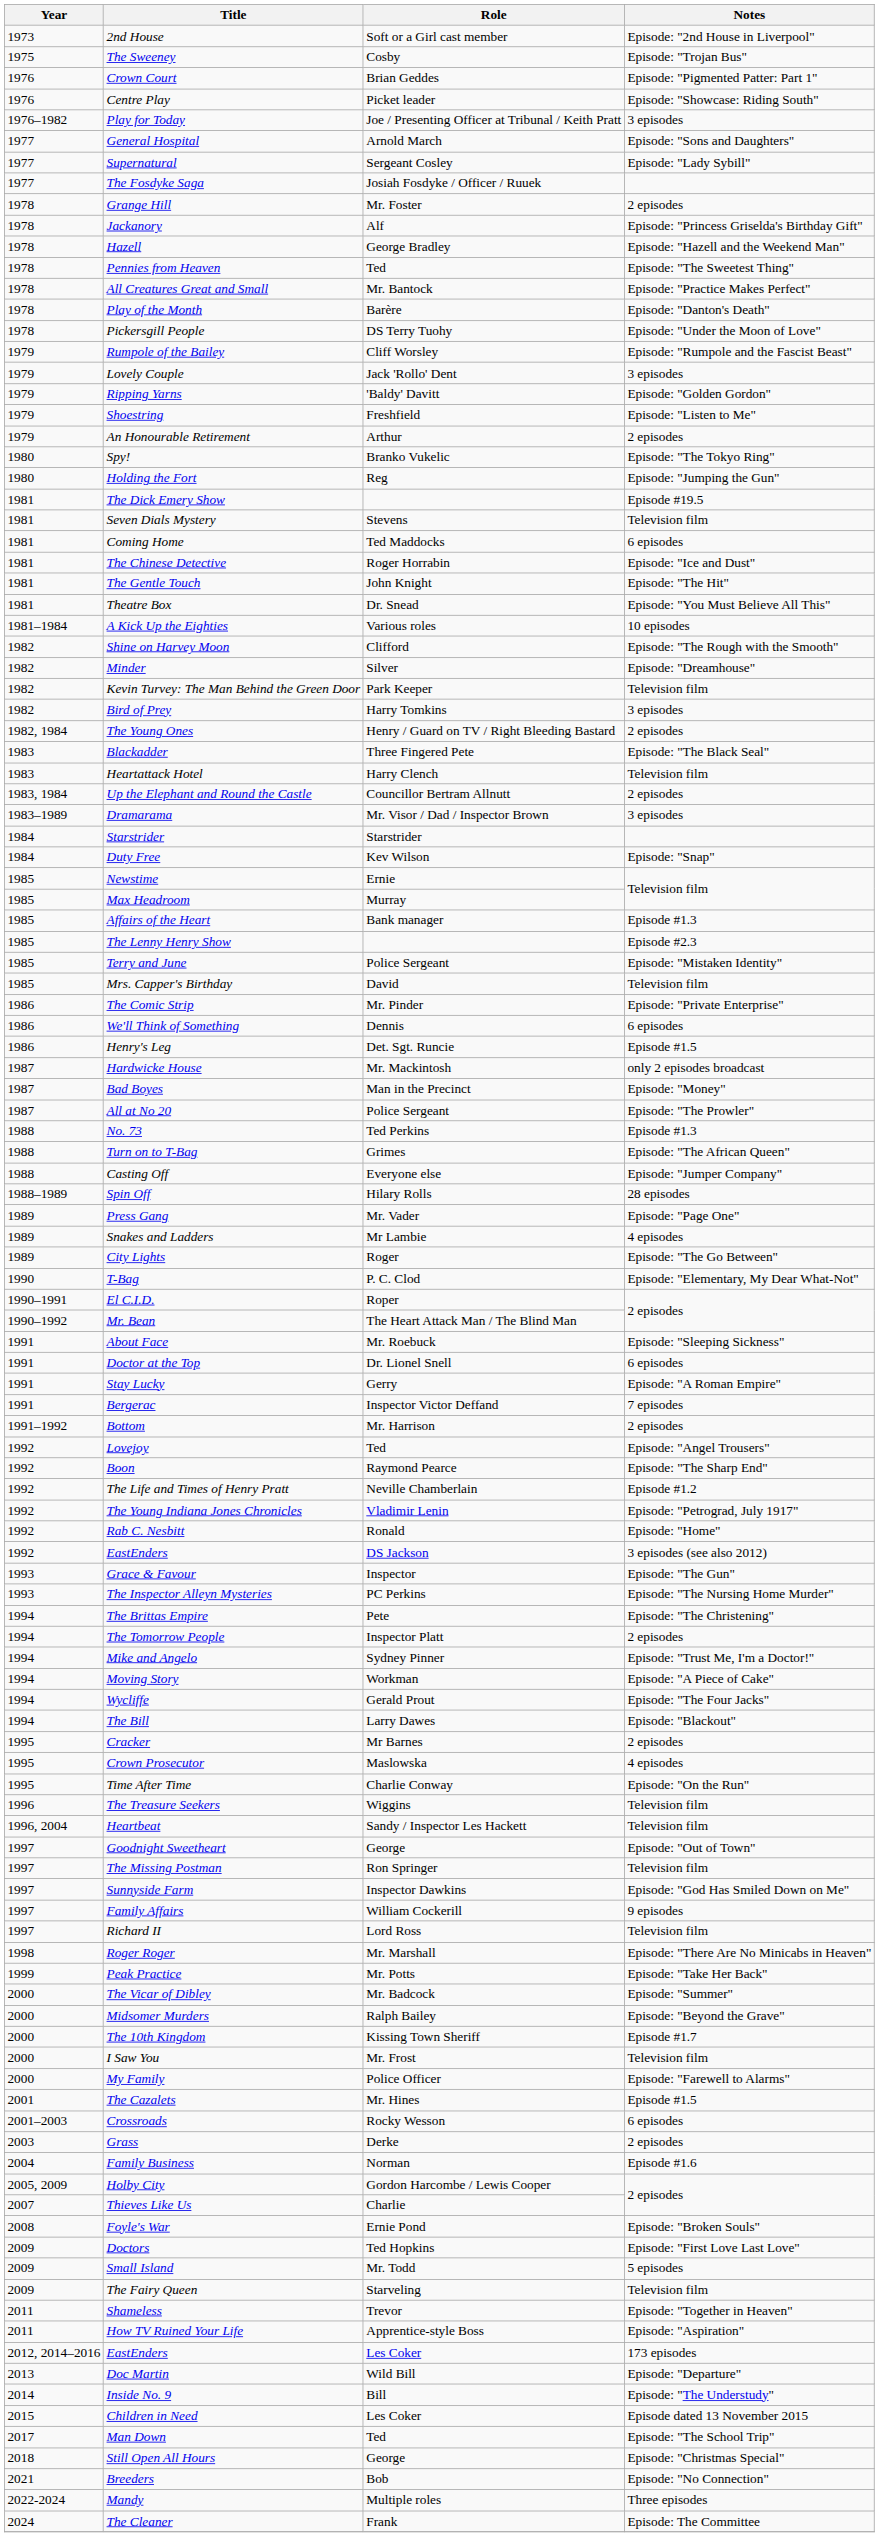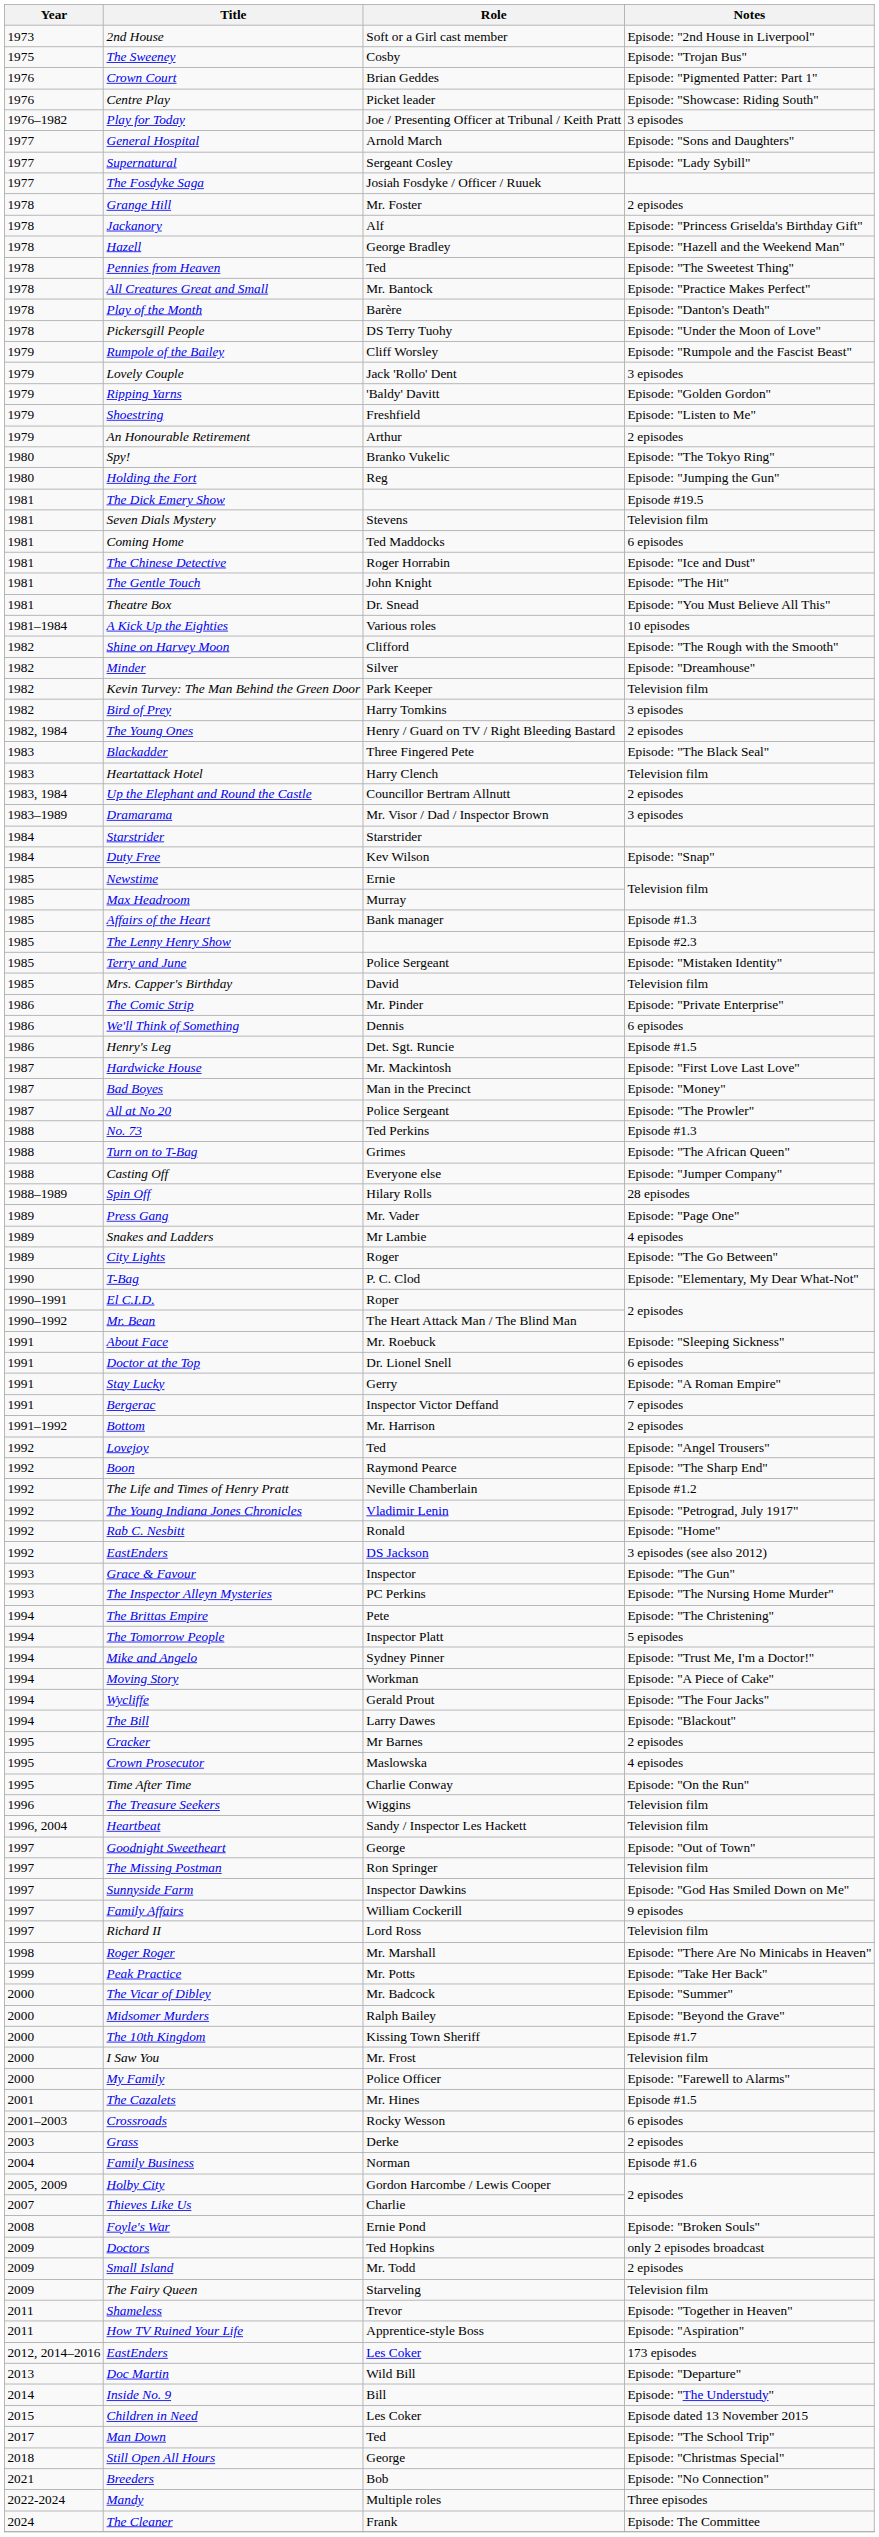Hardwicke House | Notes: only 2 episodes broadcast -> Episode: "First Love Last Love"
The Tomorrow People | Notes: 2 episodes -> 5 episodes
Doctors | Notes: Episode: "First Love Last Love" -> only 2 episodes broadcast
Small Island | Notes: 5 episodes -> 2 episodes
